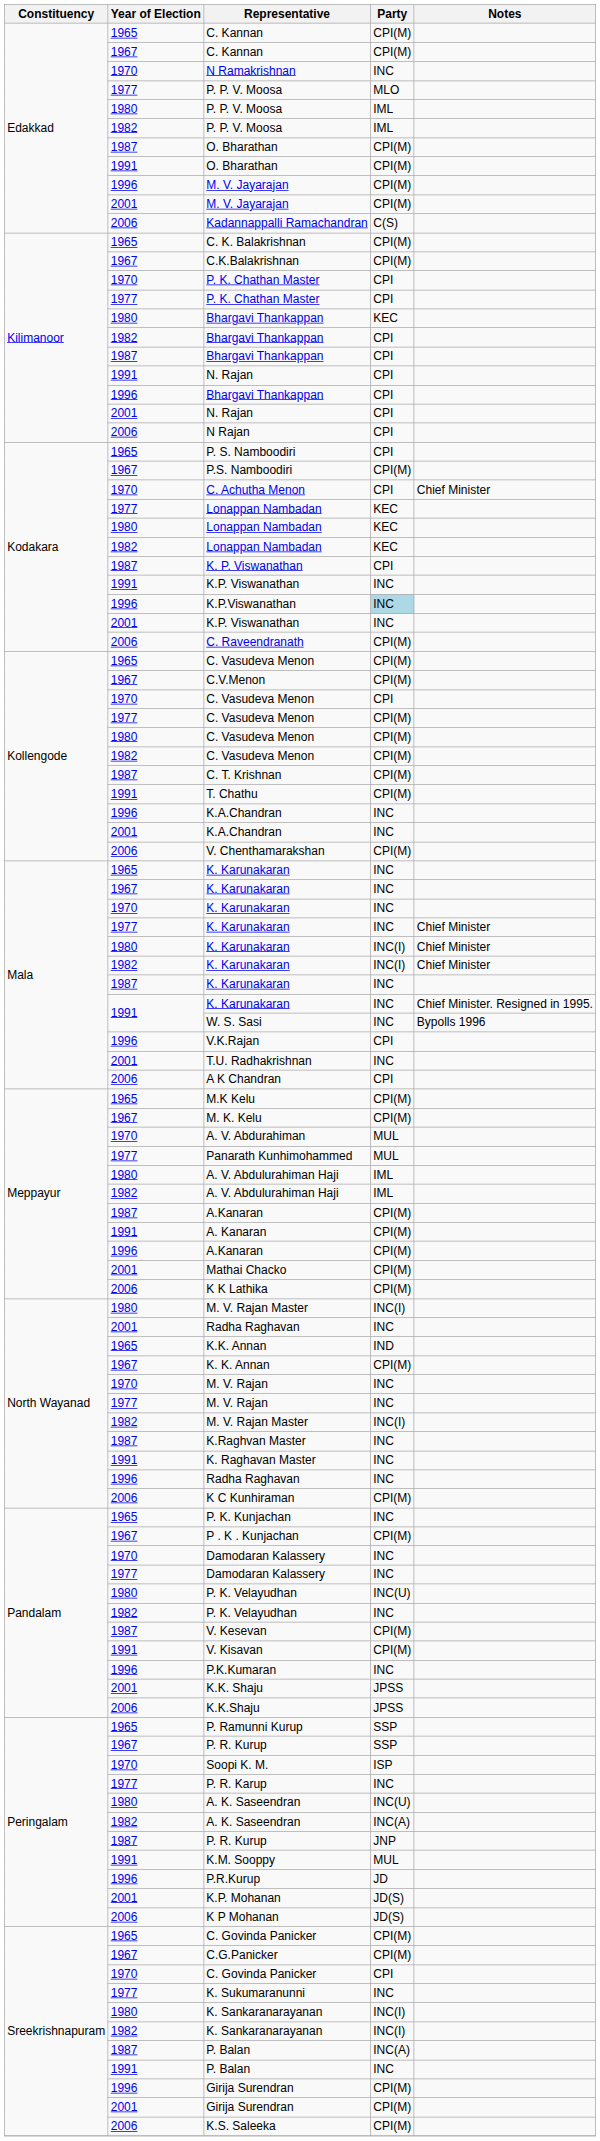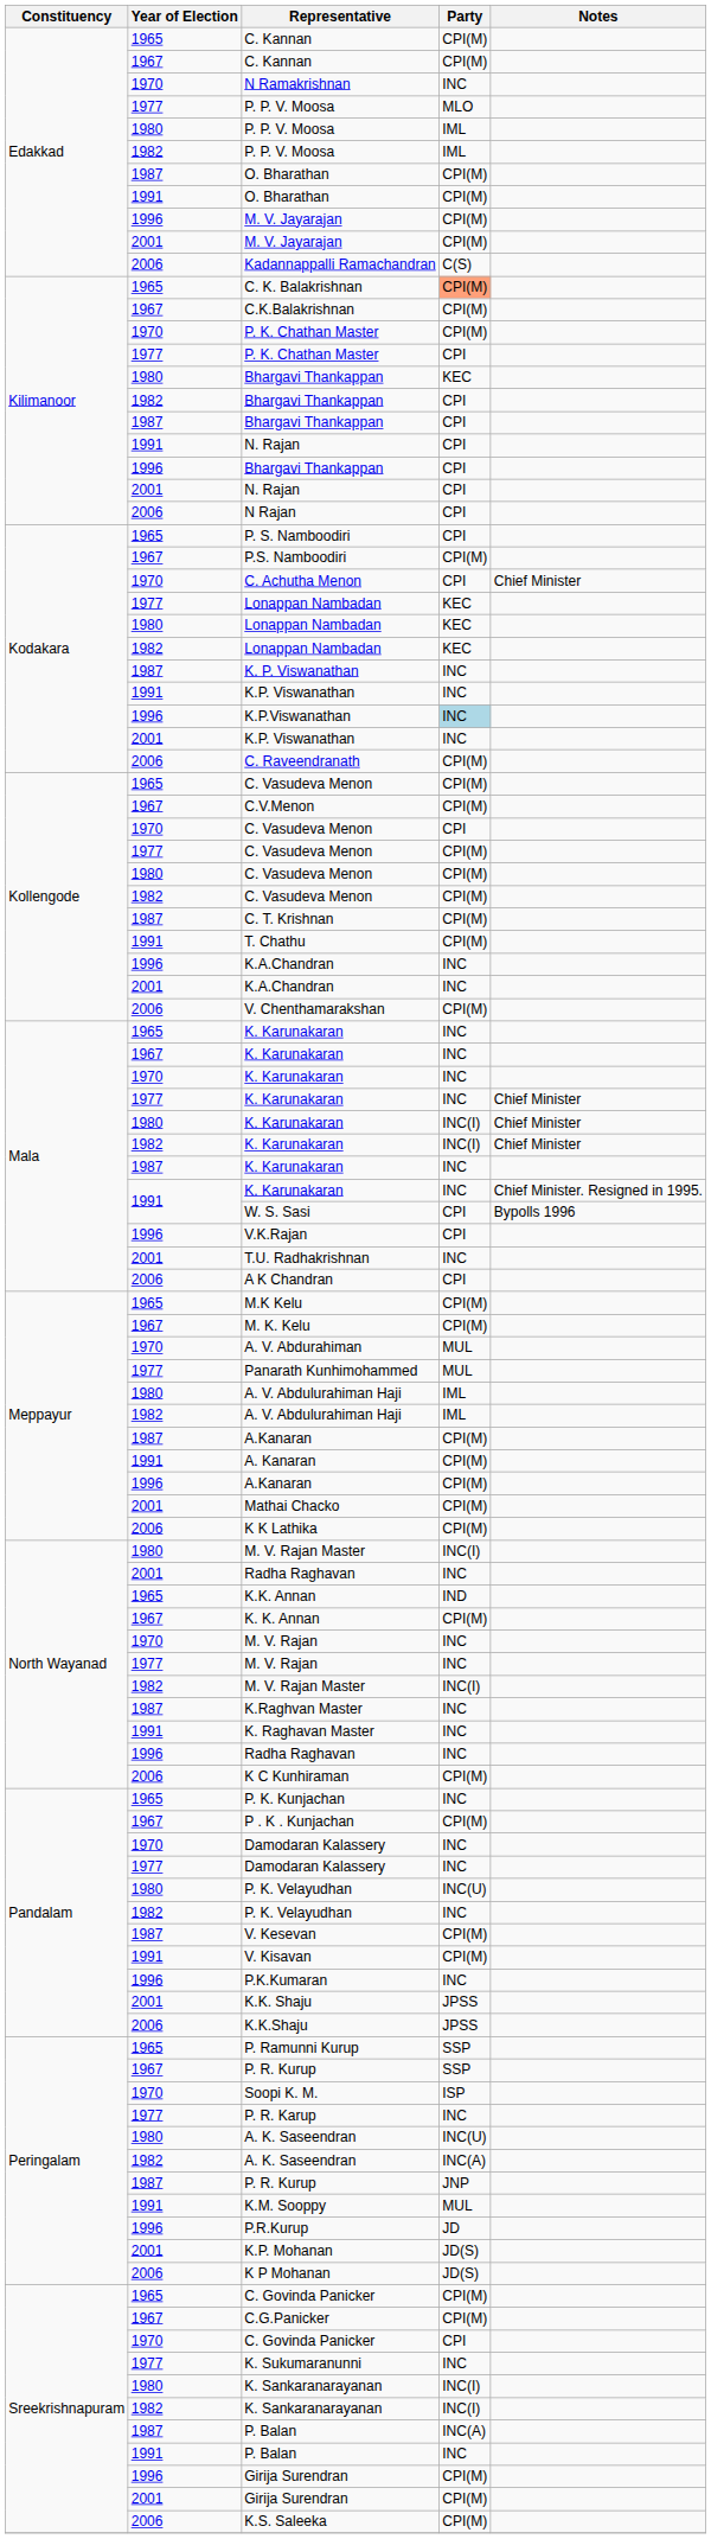C. K. Balakrishnan | Party: no background -> lightsalmon background
1970 / P. K. Chathan Master | Party: CPI -> CPI(M)
K. P. Viswanathan | Party: CPI -> INC
W. S. Sasi | Party: INC -> CPI
